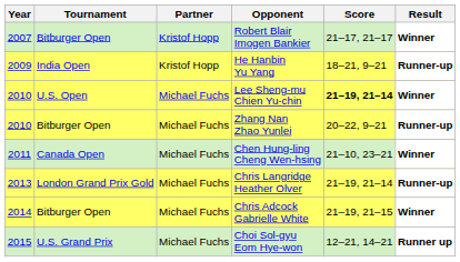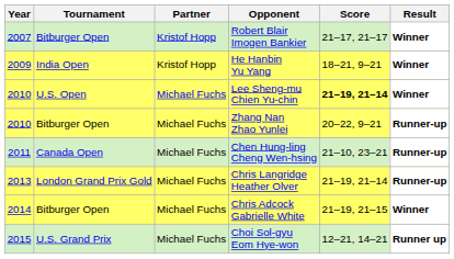He Hanbin Yu Yang | Result: Runner-up -> Winner
Chen Hung-ling Cheng Wen-hsing | Result: Winner -> Runner-up
